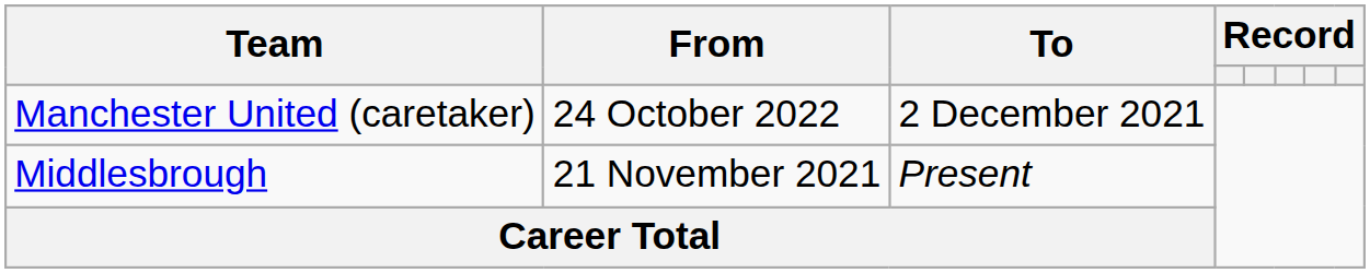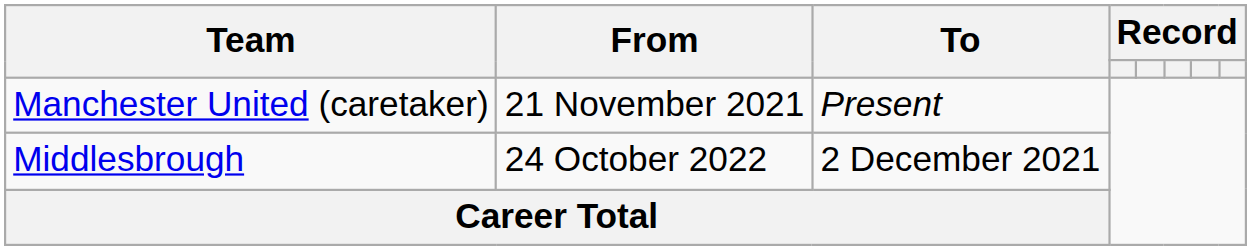Manchester United (caretaker) | From: 24 October 2022 -> 21 November 2021
Manchester United (caretaker) | To: 2 December 2021 -> Present
Middlesbrough | From: 21 November 2021 -> 24 October 2022
Middlesbrough | To: Present -> 2 December 2021
